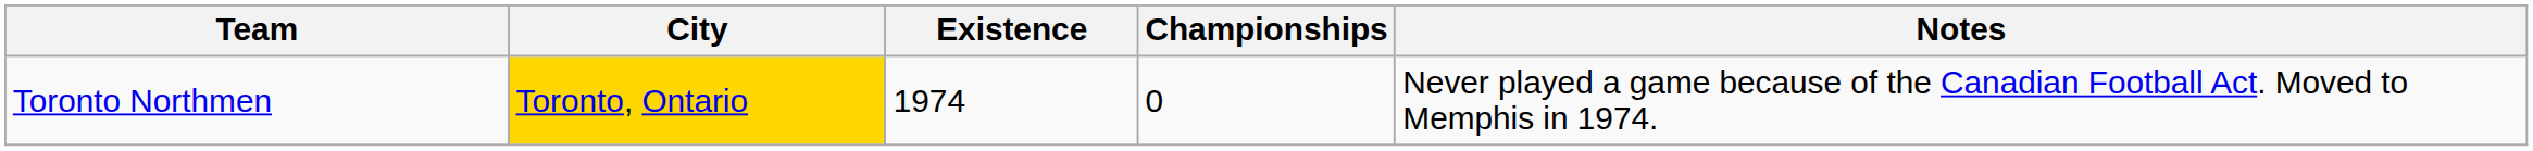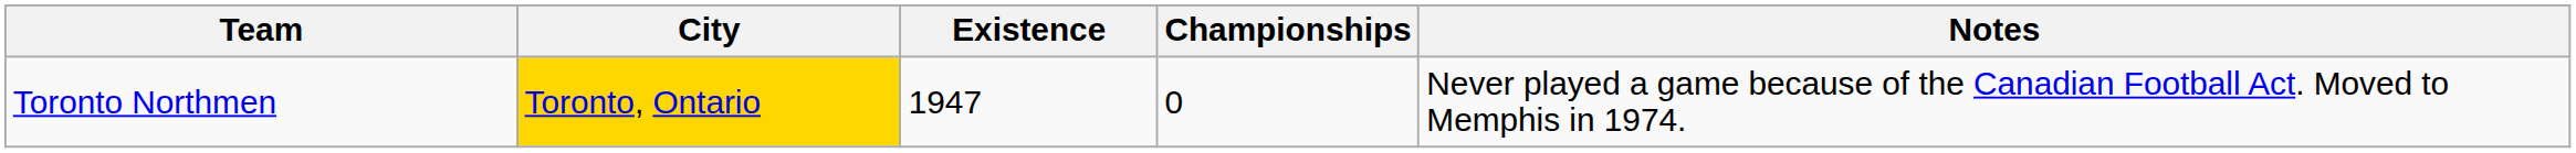Toronto Northmen | Existence: 1974 -> 1947
